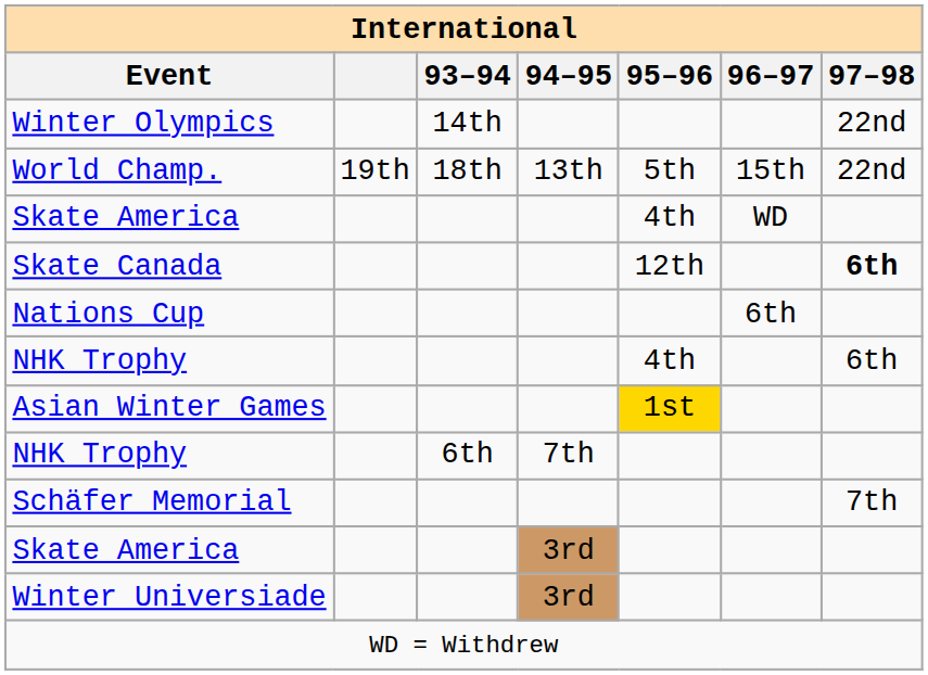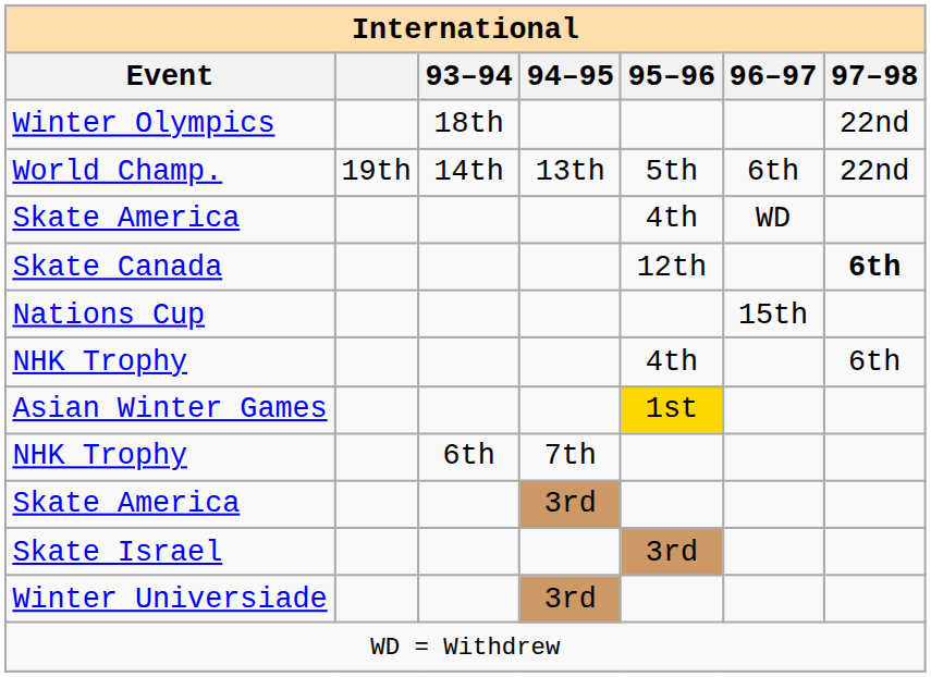Winter Olympics | 93–94: 14th -> 18th
World Champ. | 93–94: 18th -> 14th
World Champ. | 96–97: 15th -> 6th
Nations Cup | 96–97: 6th -> 15th
- row: Schäfer Memorial | 7th
+ row: Skate Israel | 3rd
